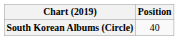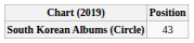South Korean Albums (Circle) | Position: 40 -> 43
